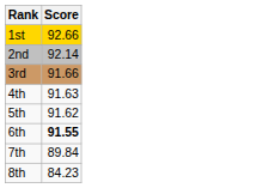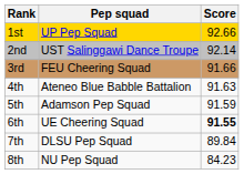+ column: Pep squad | UP Pep Squad | UST Salinggawi Dance Troupe | FEU Cheering Squad | Ateneo Blue Babble Battalion | Adamson Pep Squad | UE Cheering Squad | DLSU Pep Squad | NU Pep Squad
5th | Score: 91.62 -> 91.59
